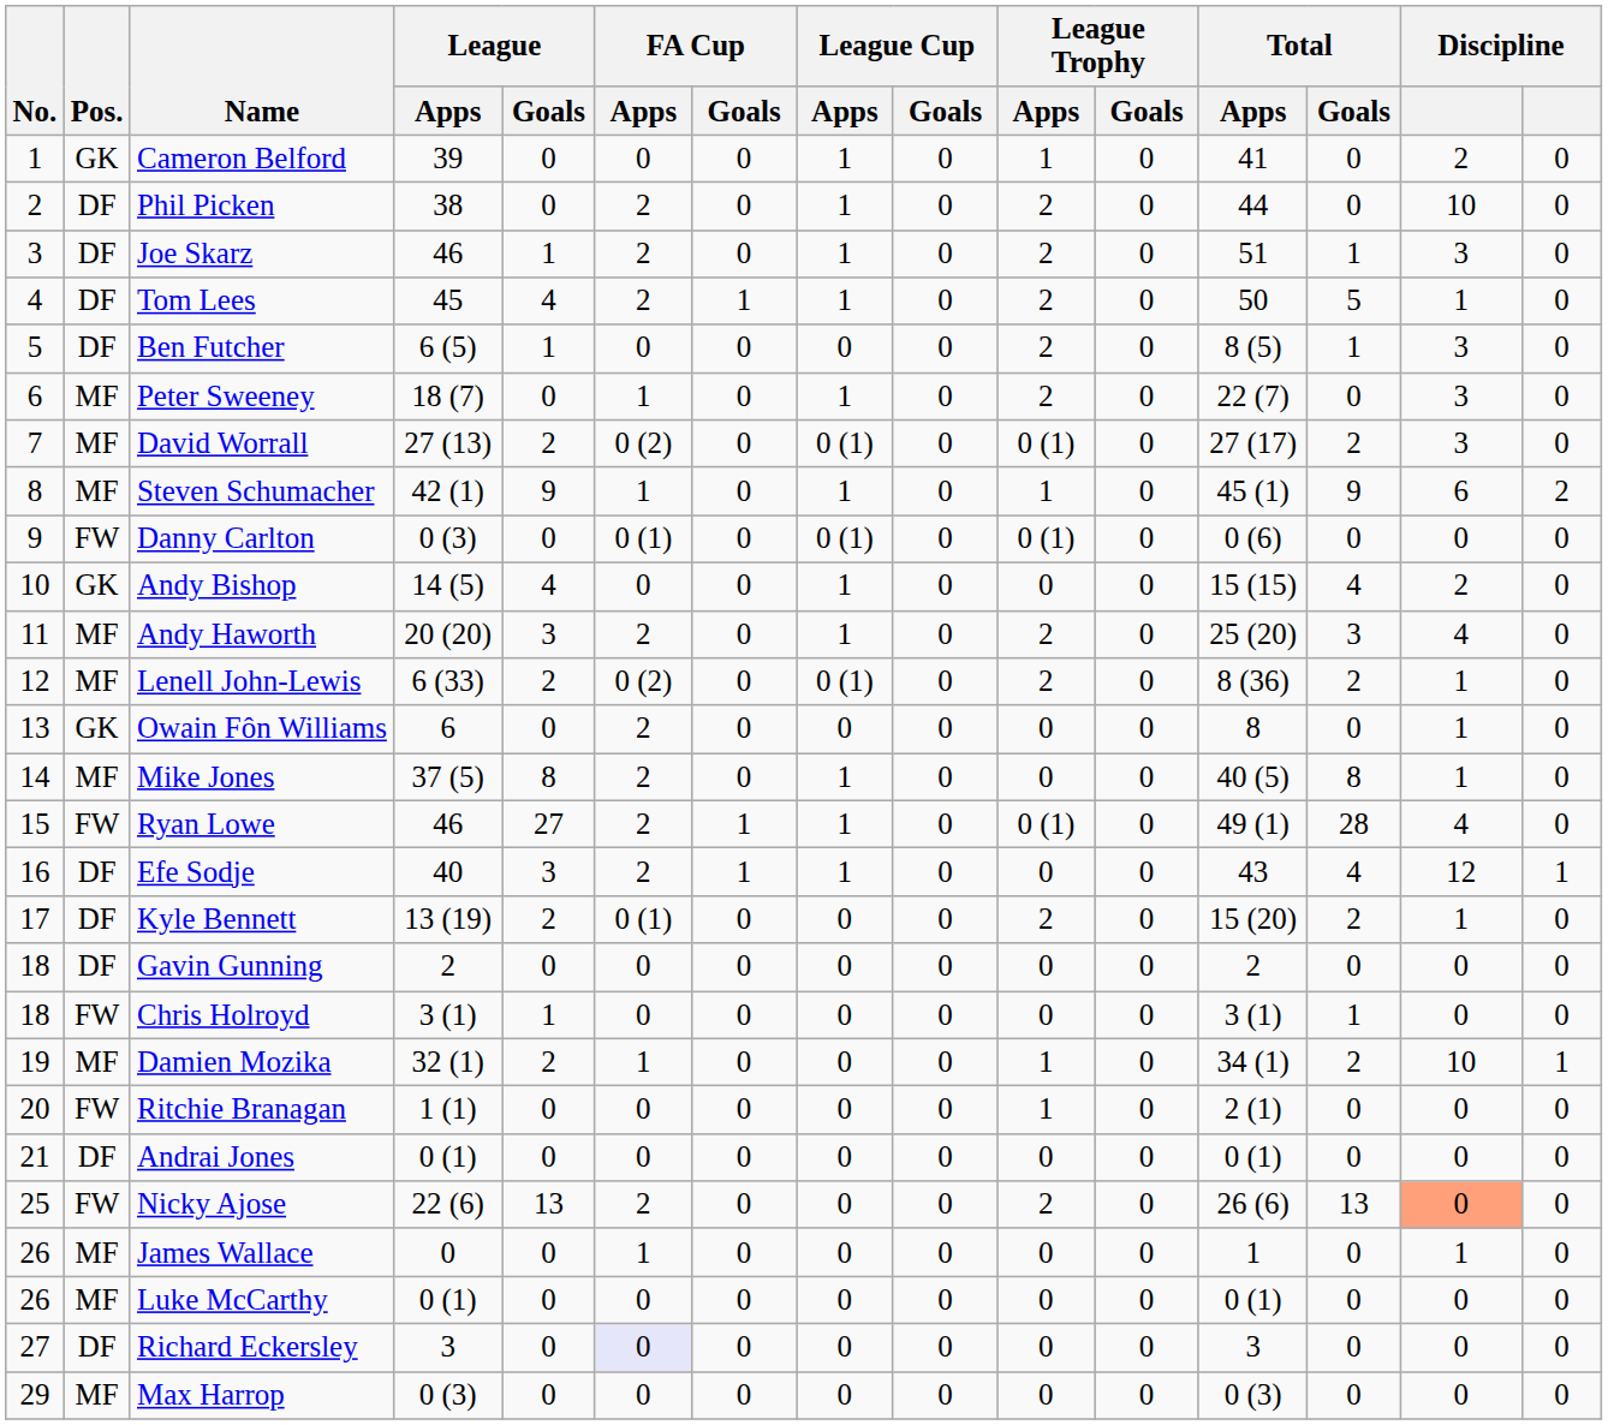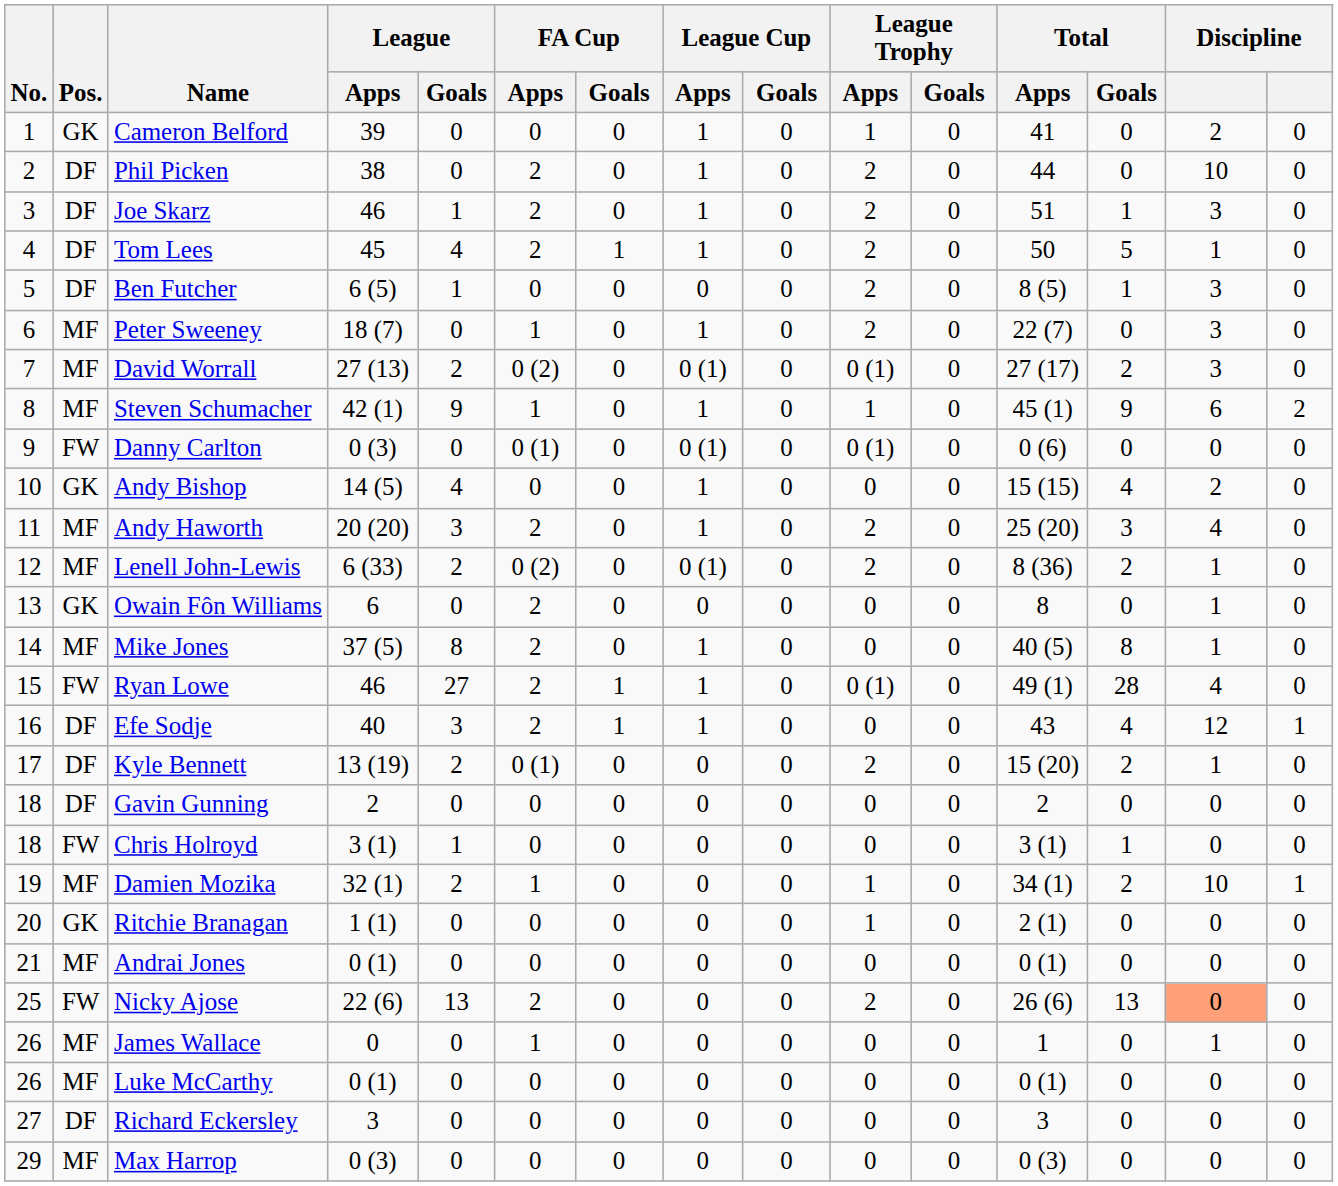Ritchie Branagan | Pos.: FW -> GK
Andrai Jones | Pos.: DF -> MF
Richard Eckersley | FA Cup / Apps: lavender background -> no background
